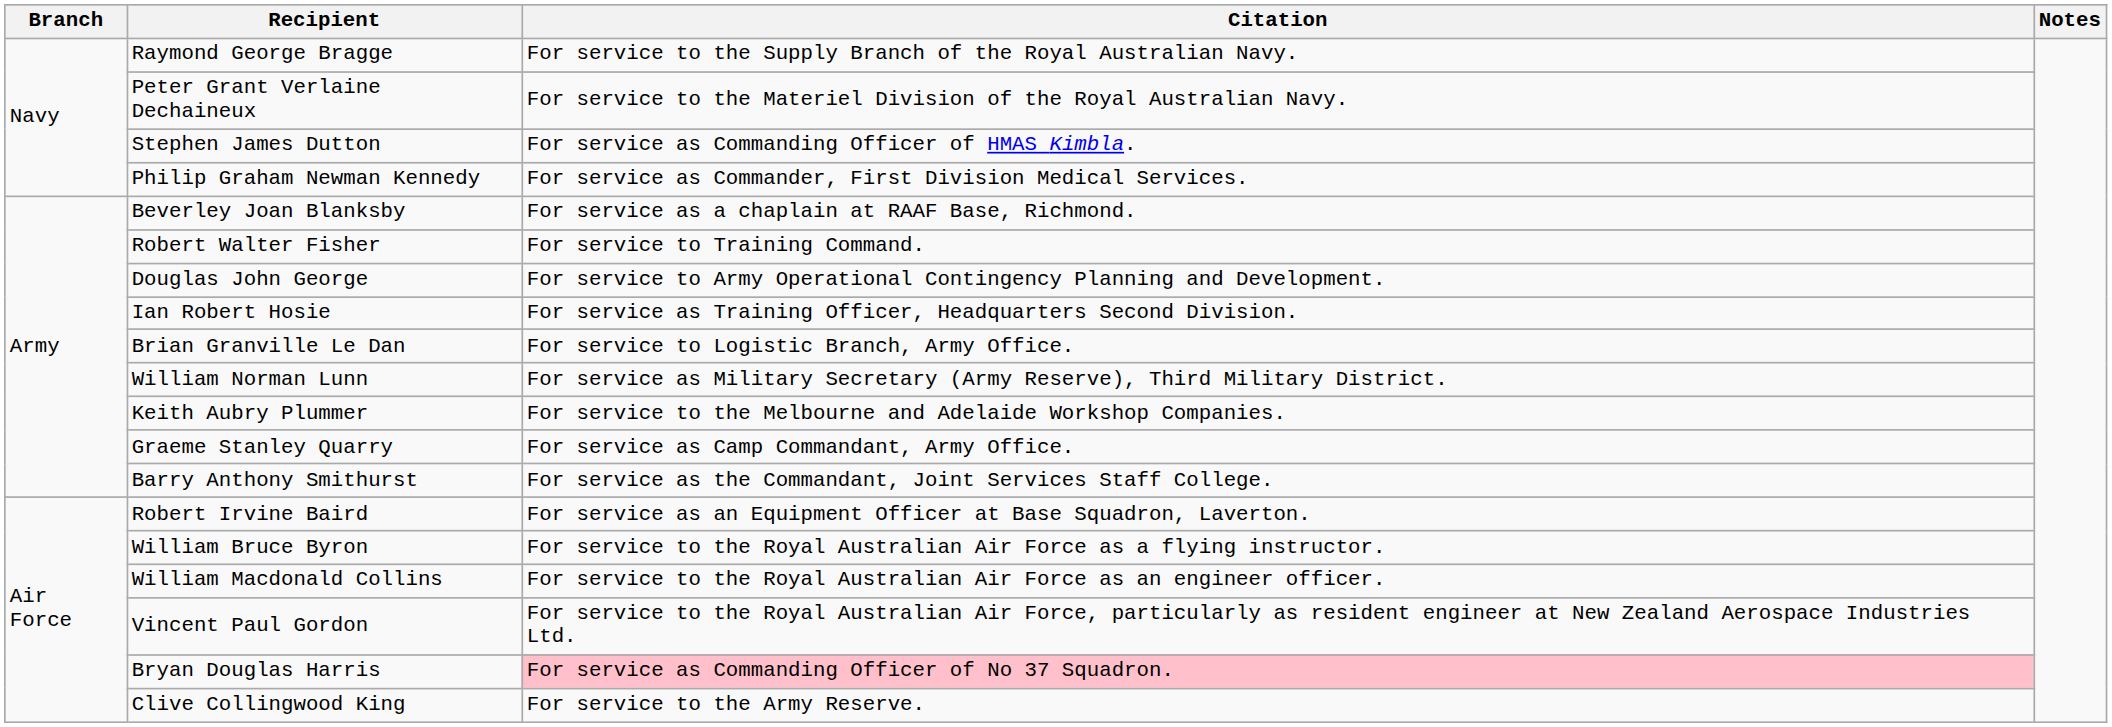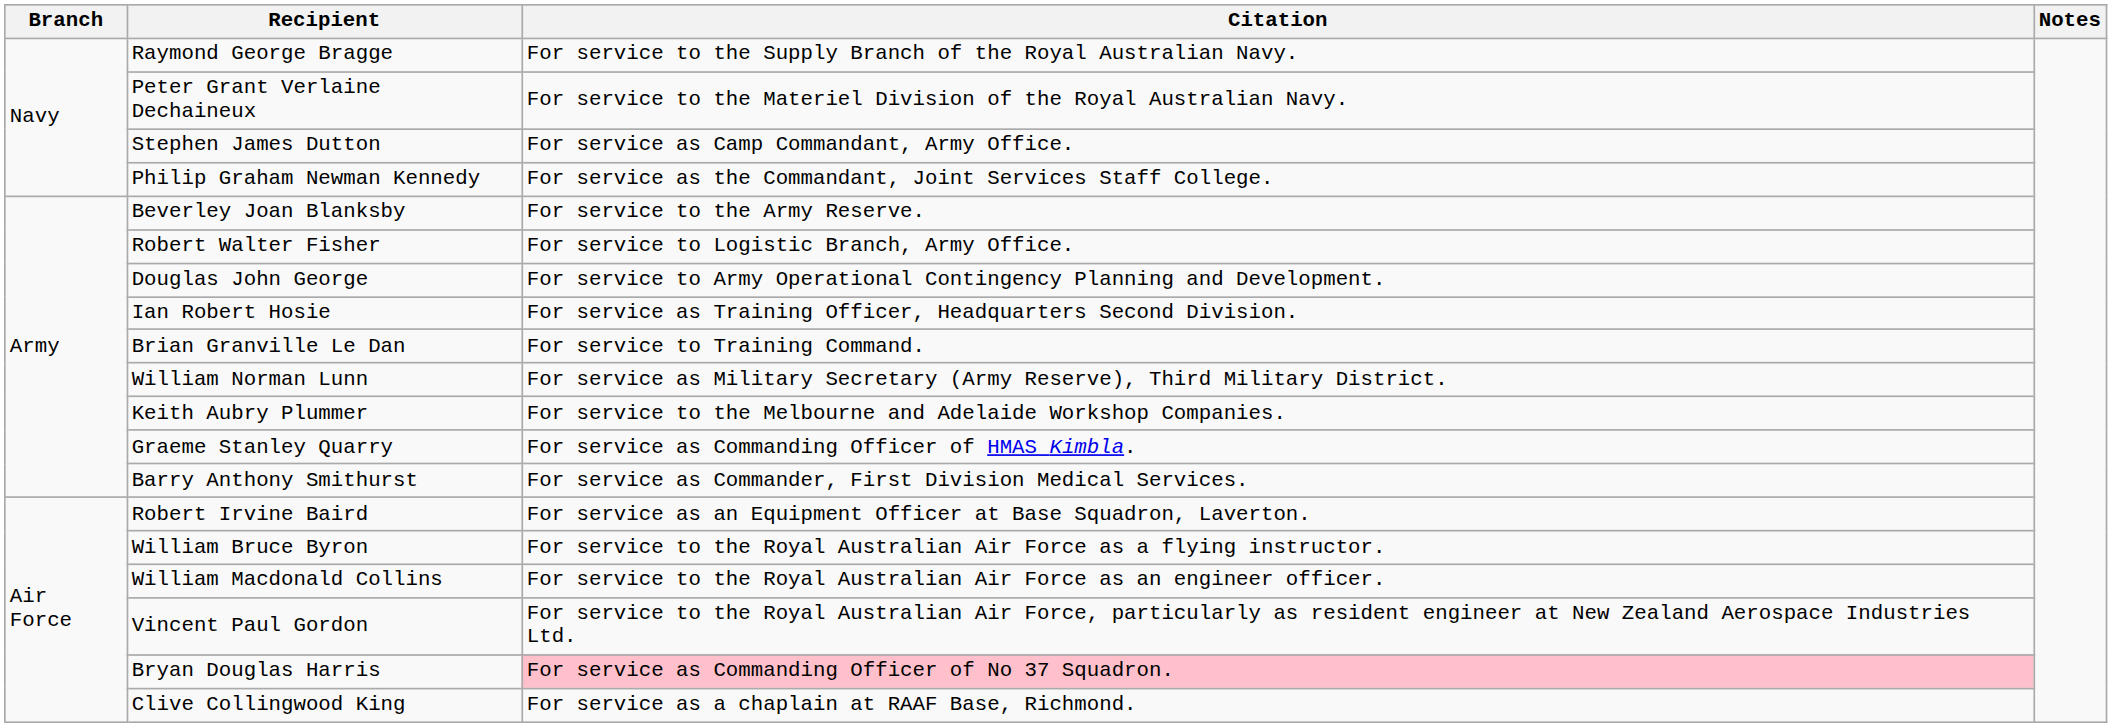Stephen James Dutton | Citation: For service as Commanding Officer of HMAS Kimbla. -> For service as Camp Commandant, Army Office.
Philip Graham Newman Kennedy | Citation: For service as Commander, First Division Medical Services. -> For service as the Commandant, Joint Services Staff College.
Beverley Joan Blanksby | Citation: For service as a chaplain at RAAF Base, Richmond. -> For service to the Army Reserve.
Robert Walter Fisher | Citation: For service to Training Command. -> For service to Logistic Branch, Army Office.
Brian Granville Le Dan | Citation: For service to Logistic Branch, Army Office. -> For service to Training Command.
Graeme Stanley Quarry | Citation: For service as Camp Commandant, Army Office. -> For service as Commanding Officer of HMAS Kimbla.
Barry Anthony Smithurst | Citation: For service as the Commandant, Joint Services Staff College. -> For service as Commander, First Division Medical Services.
Clive Collingwood King | Citation: For service to the Army Reserve. -> For service as a chaplain at RAAF Base, Richmond.
